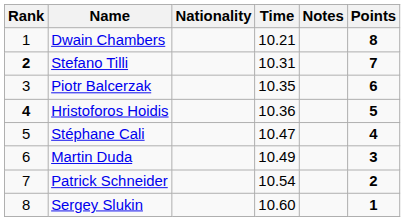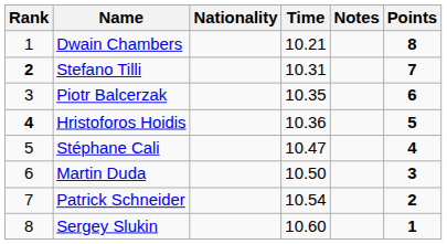Martin Duda | Time: 10.49 -> 10.50
